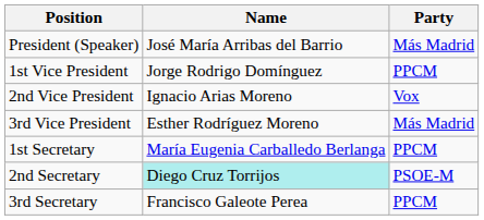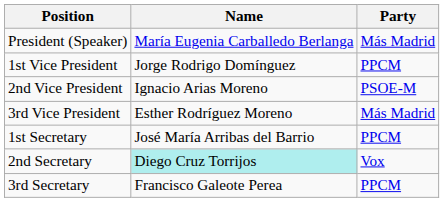President (Speaker) | Name: José María Arribas del Barrio -> María Eugenia Carballedo Berlanga
2nd Vice President | Party: Vox -> PSOE-M
1st Secretary | Name: María Eugenia Carballedo Berlanga -> José María Arribas del Barrio
2nd Secretary | Party: PSOE-M -> Vox
